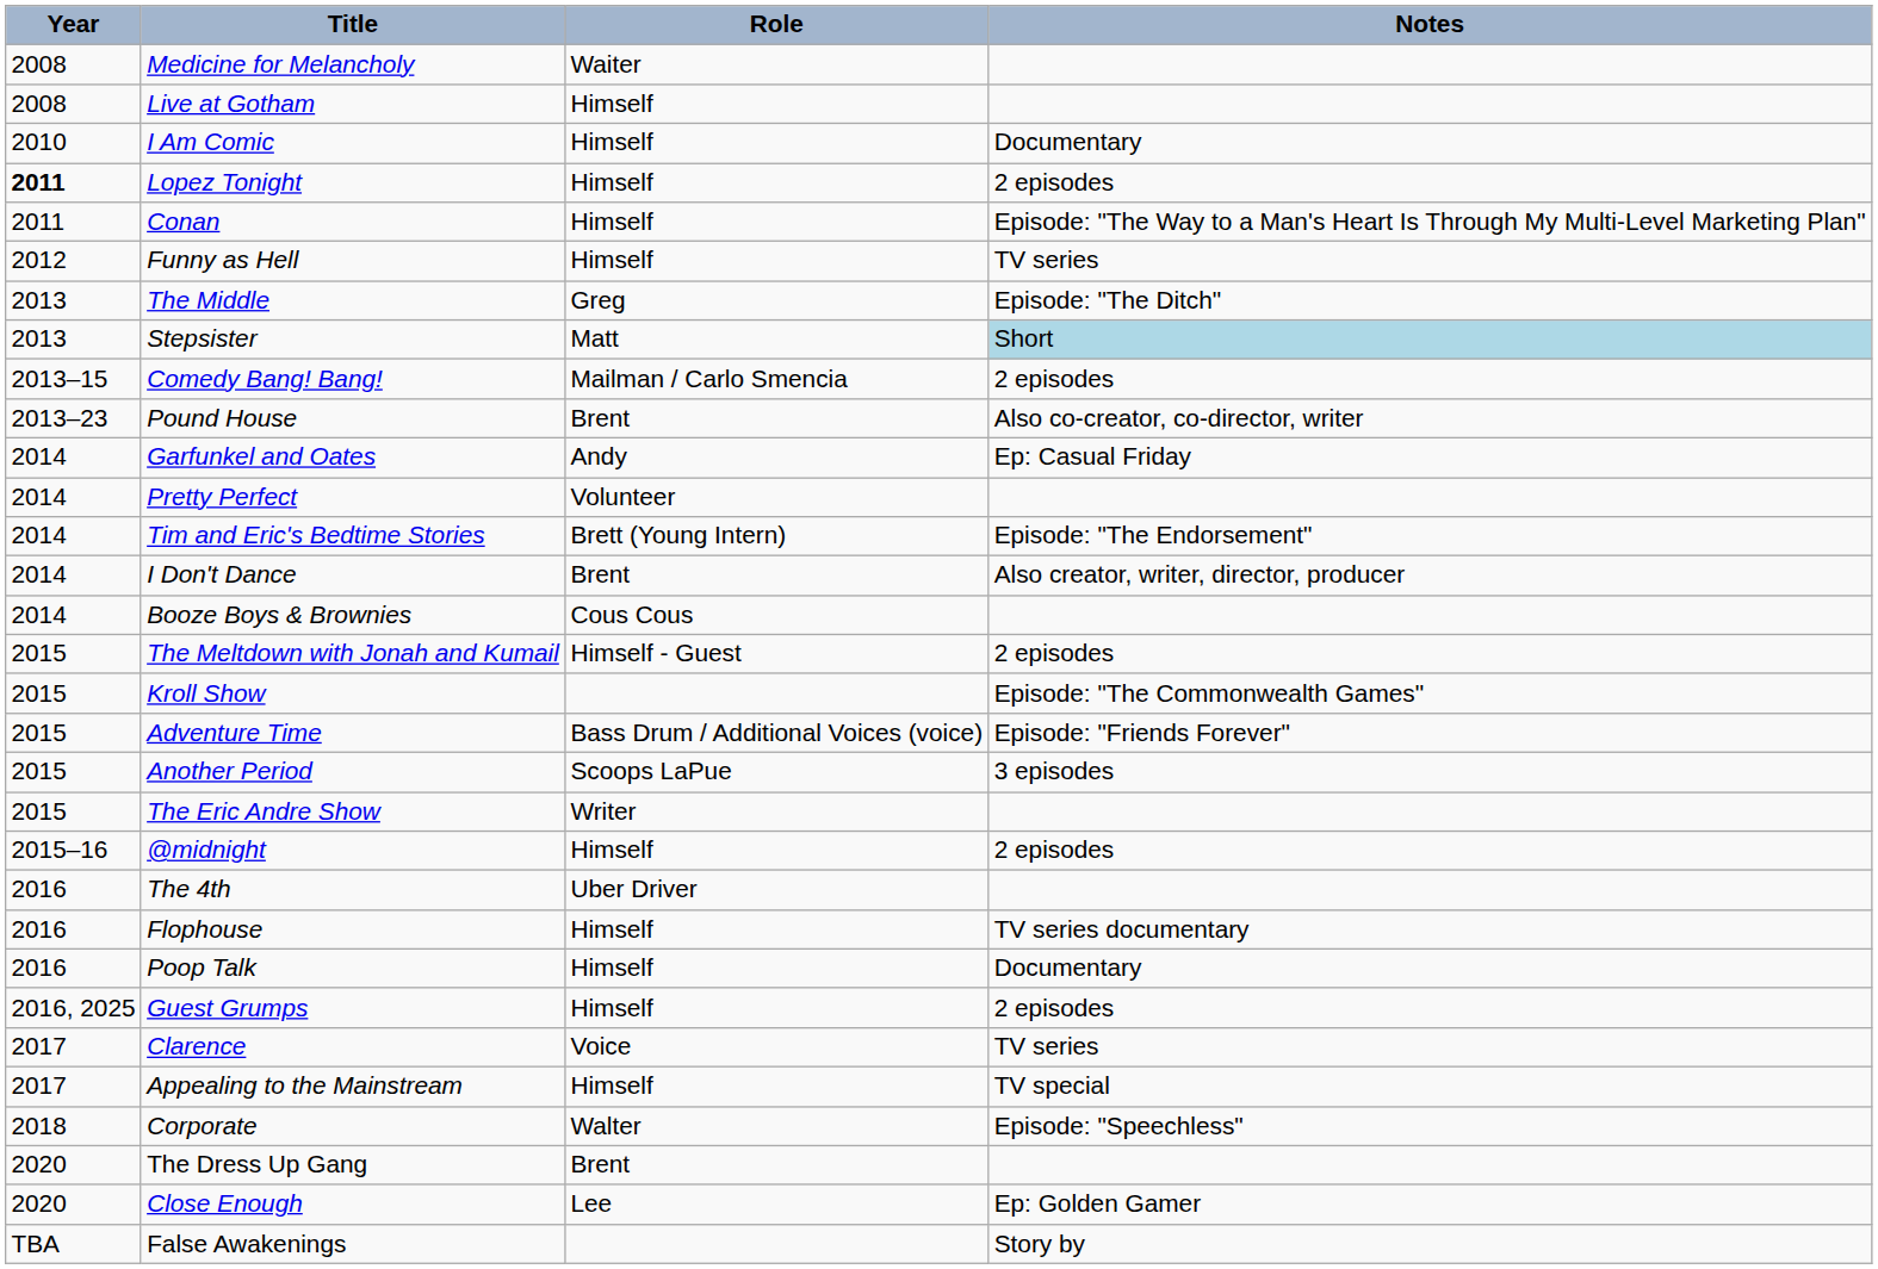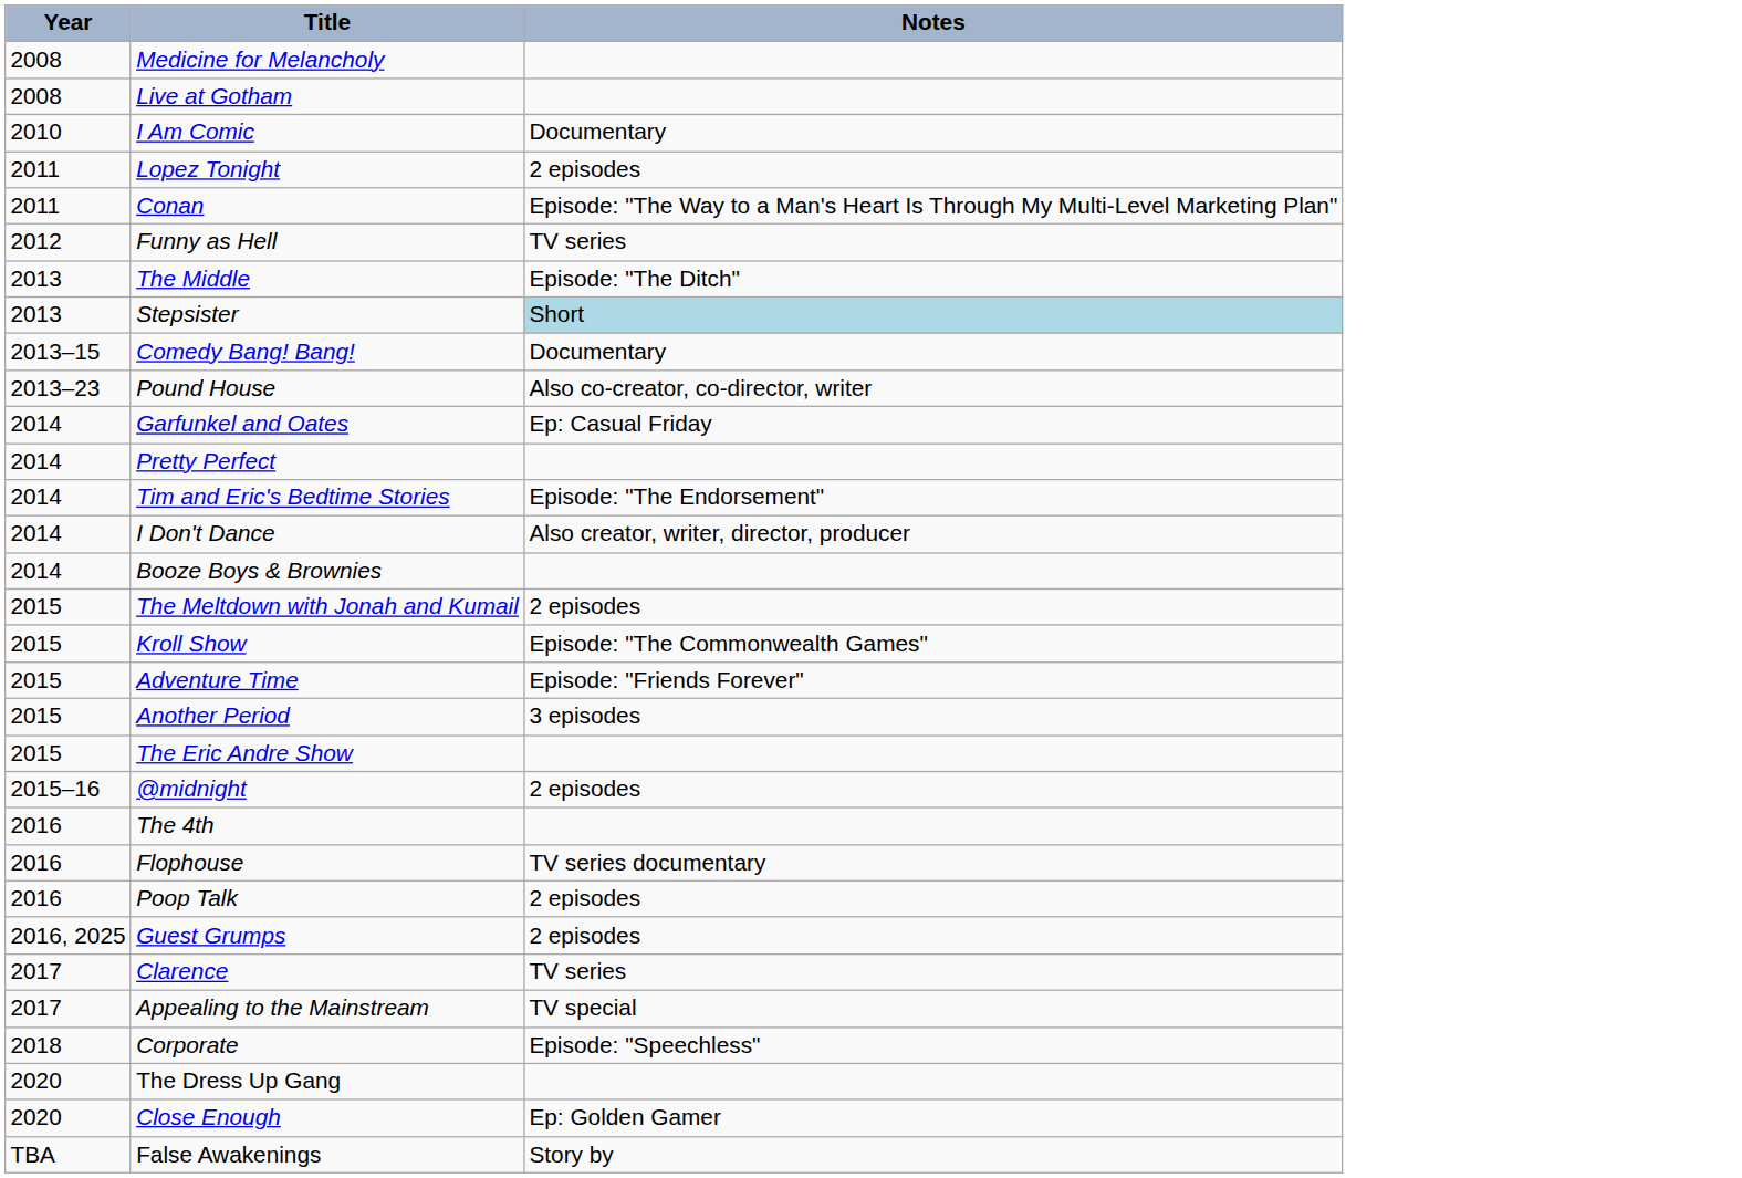- column: Role | Waiter | Himself | Himself | Himself | Himself | Himself | Greg | Matt | Mailman / Carlo Smencia | Brent | Andy | Volunteer | Brett (Young Intern) | Brent | Cous Cous | Himself - Guest | Bass Drum / Additional Voices (voice) | Scoops LaPue | Writer | Himself | Uber Driver | Himself | Himself | Himself | Voice | Himself | Walter | Brent | Lee
Lopez Tonight | Year: bold -> normal
Comedy Bang! Bang! | Notes: 2 episodes -> Documentary
Poop Talk | Notes: Documentary -> 2 episodes
